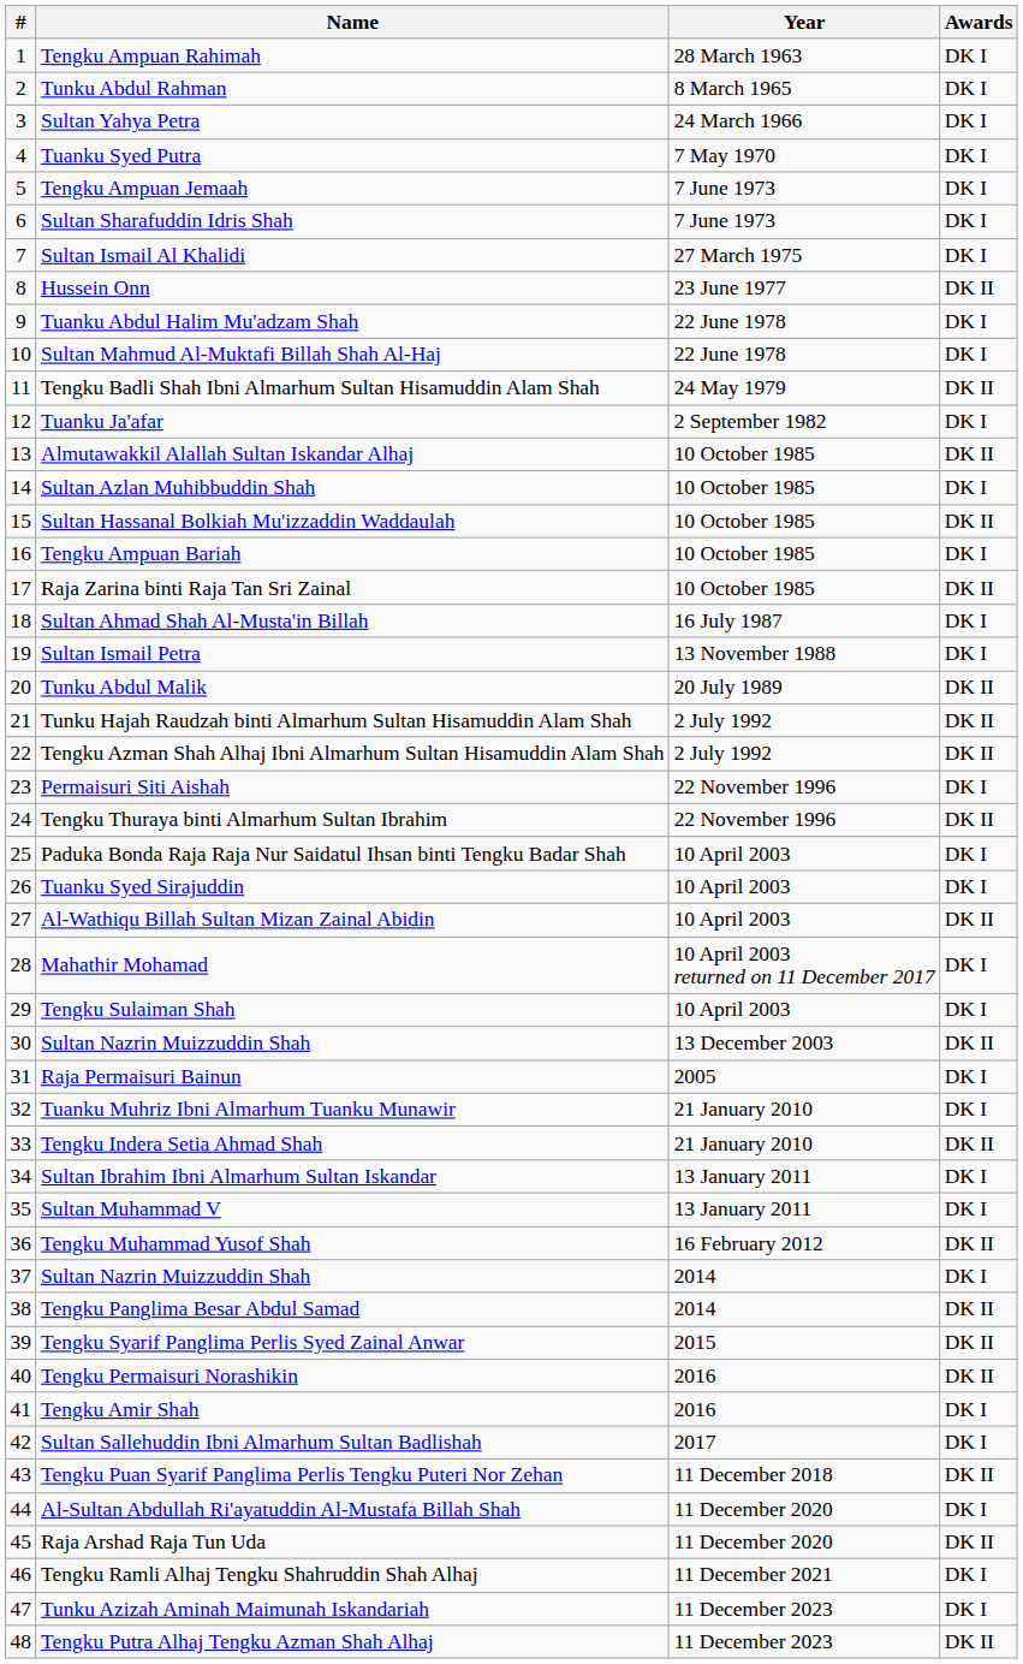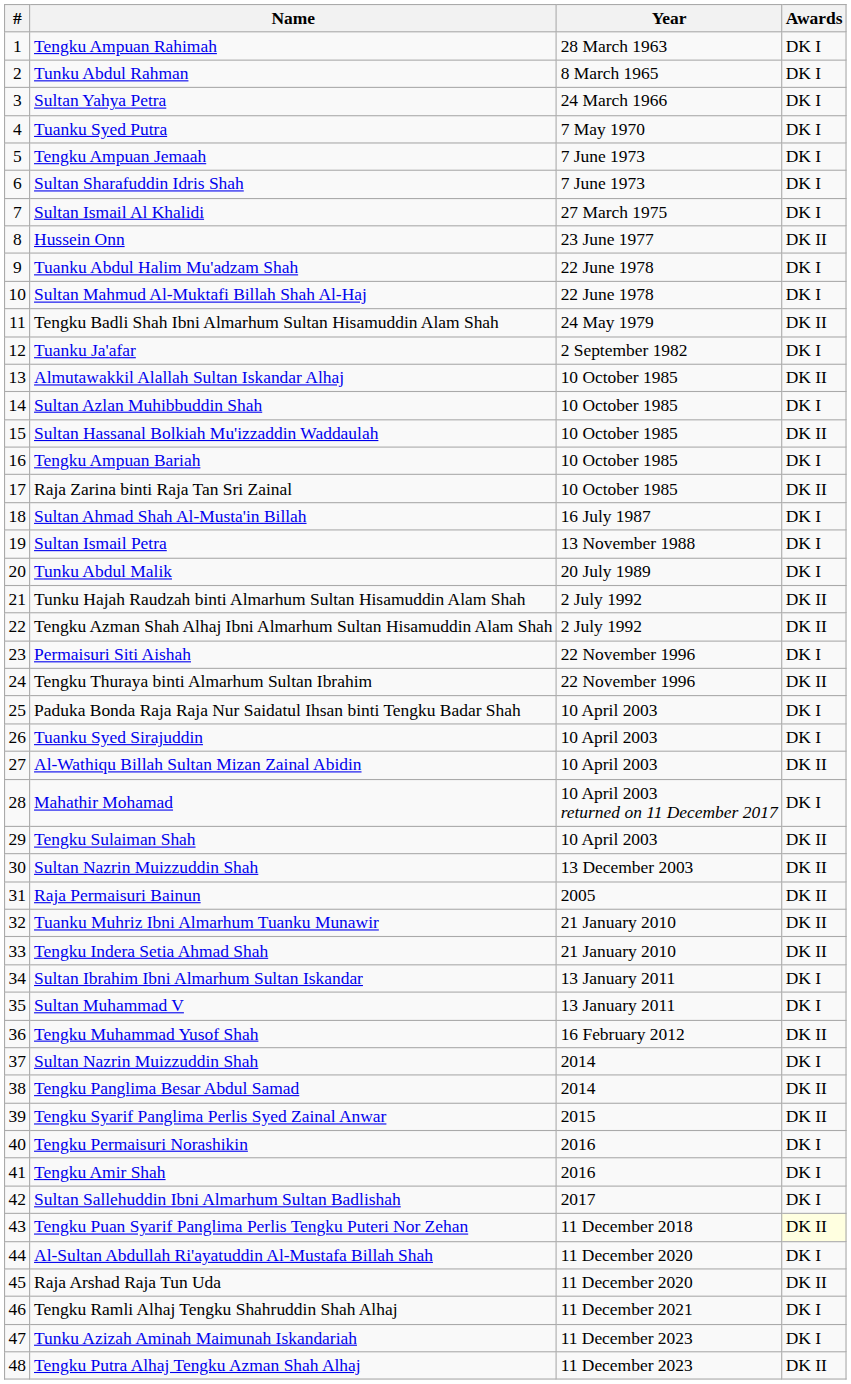Tunku Abdul Malik | Awards: DK II -> DK I
Tengku Sulaiman Shah | Awards: DK I -> DK II
Raja Permaisuri Bainun | Awards: DK I -> DK II
Tuanku Muhriz Ibni Almarhum Tuanku Munawir | Awards: DK I -> DK II
Tengku Permaisuri Norashikin | Awards: DK II -> DK I
Tengku Puan Syarif Panglima Perlis Tengku Puteri Nor Zehan | Awards: no background -> lightyellow background
